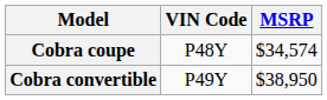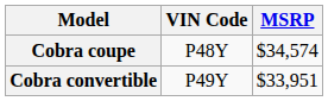Cobra convertible | MSRP: $38,950 -> $33,951
